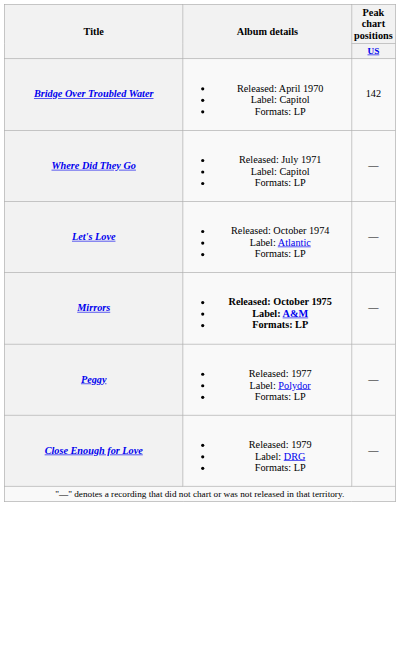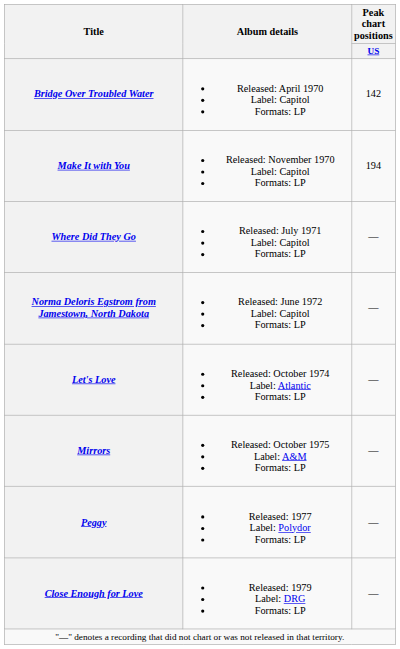+ row: Make It with You | Released: November 1970 Label: Capitol Formats: LP | 194
+ row: Norma Deloris Egstrom from Jamestown, North Dakota | Released: June 1972 Label: Capitol Formats: LP | —
Mirrors | Album details: bold -> normal
